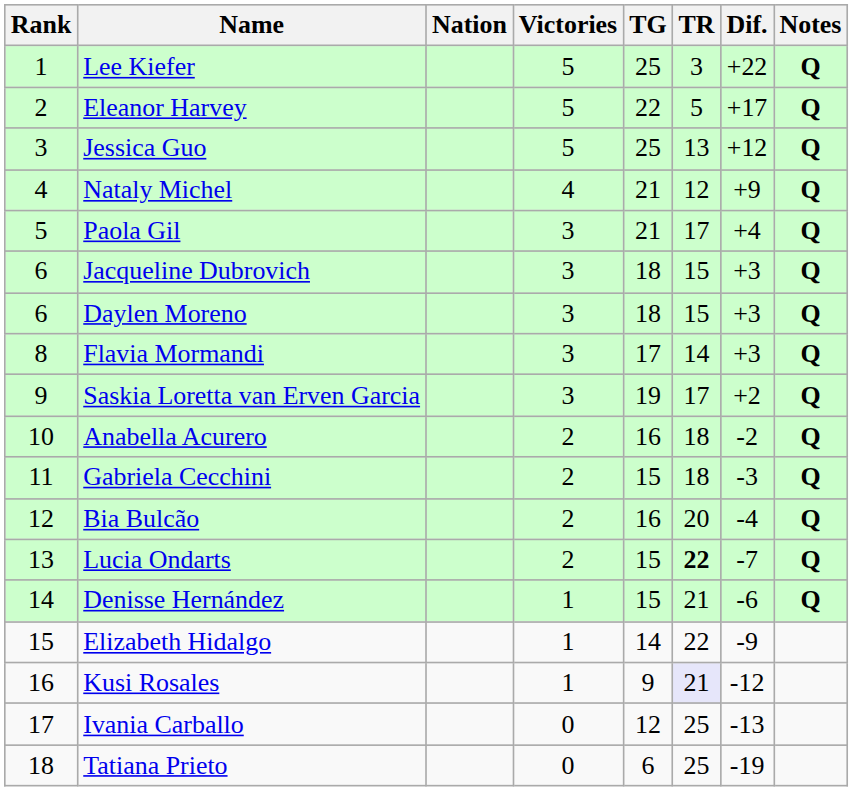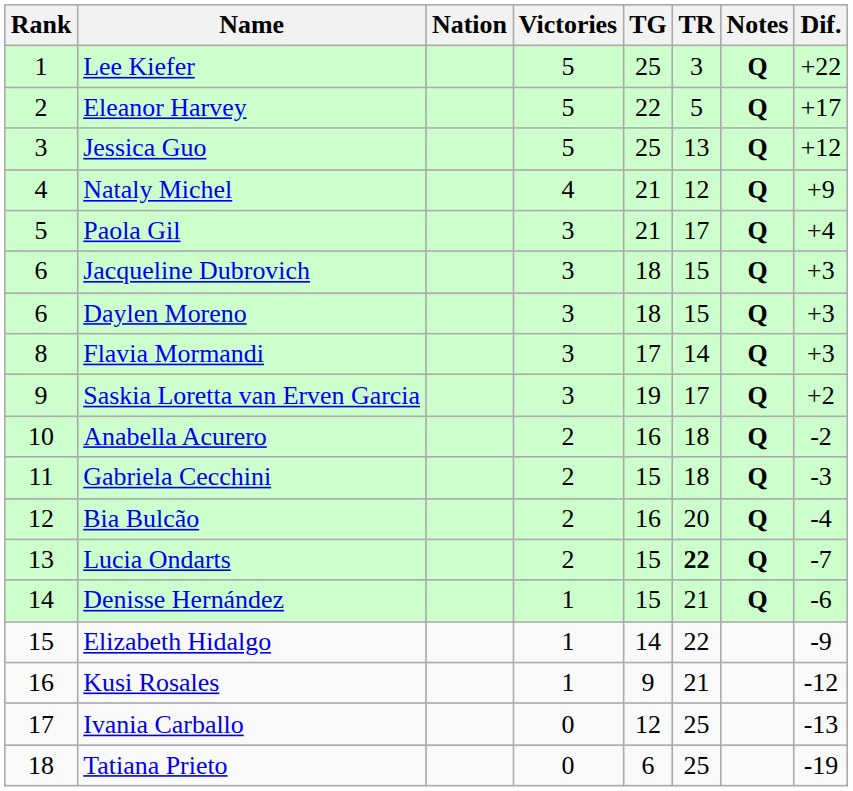columns swapped: Dif. <-> Notes
Kusi Rosales | TR: lavender background -> no background
